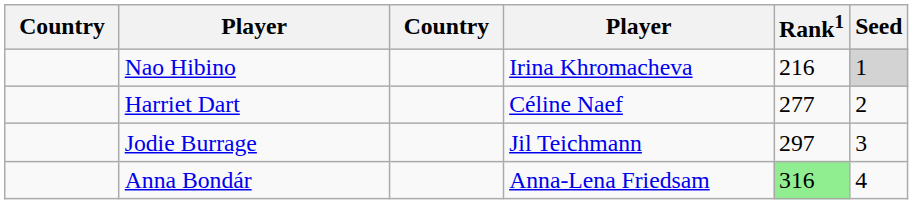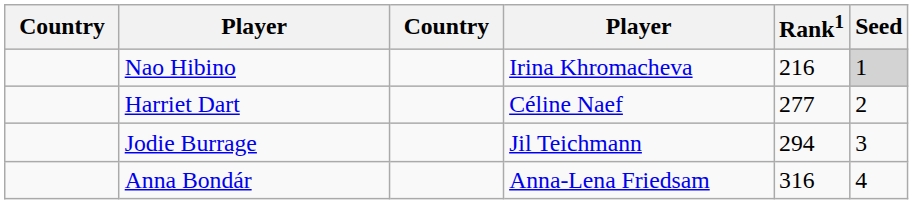Jodie Burrage | Rank1: 297 -> 294
Anna Bondár | Rank1: lightgreen background -> no background
